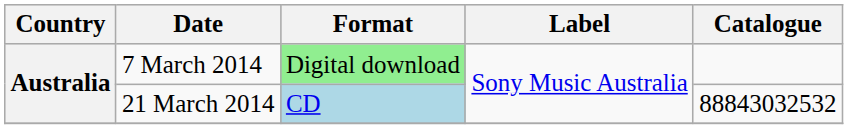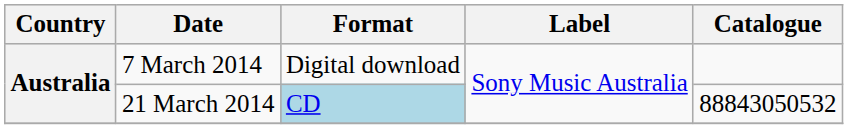7 March 2014 | Format: lightgreen background -> no background
21 March 2014 | Catalogue: 88843032532 -> 88843050532
